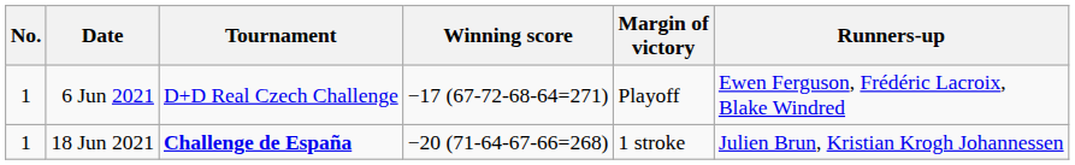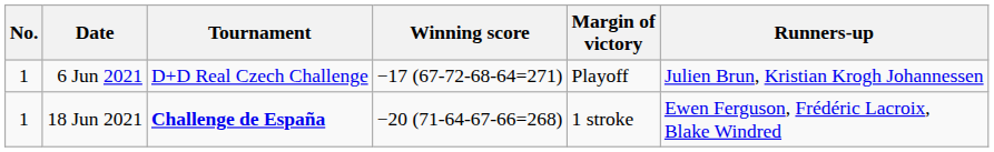6 Jun 2021 | Runners-up: Ewen Ferguson, Frédéric Lacroix, Blake Windred -> Julien Brun, Kristian Krogh Johannessen
18 Jun 2021 | Runners-up: Julien Brun, Kristian Krogh Johannessen -> Ewen Ferguson, Frédéric Lacroix, Blake Windred
